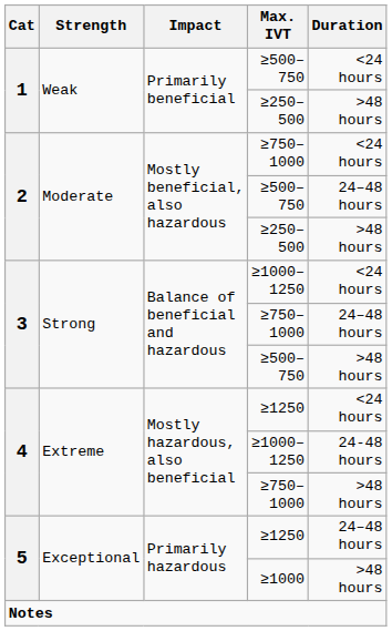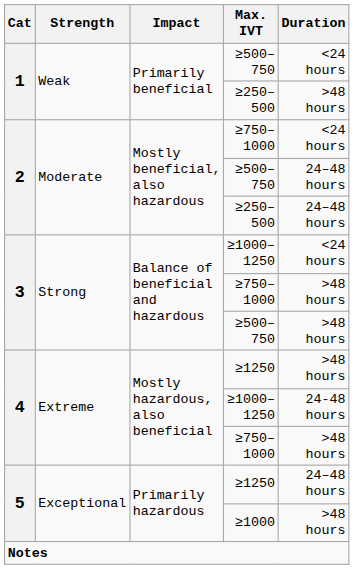2 / ≥250–500 | Duration: >48 hours -> 24–48 hours
3 / ≥750–1000 | Duration: 24–48 hours -> >48 hours
4 / ≥1250 | Duration: <24 hours -> >48 hours
